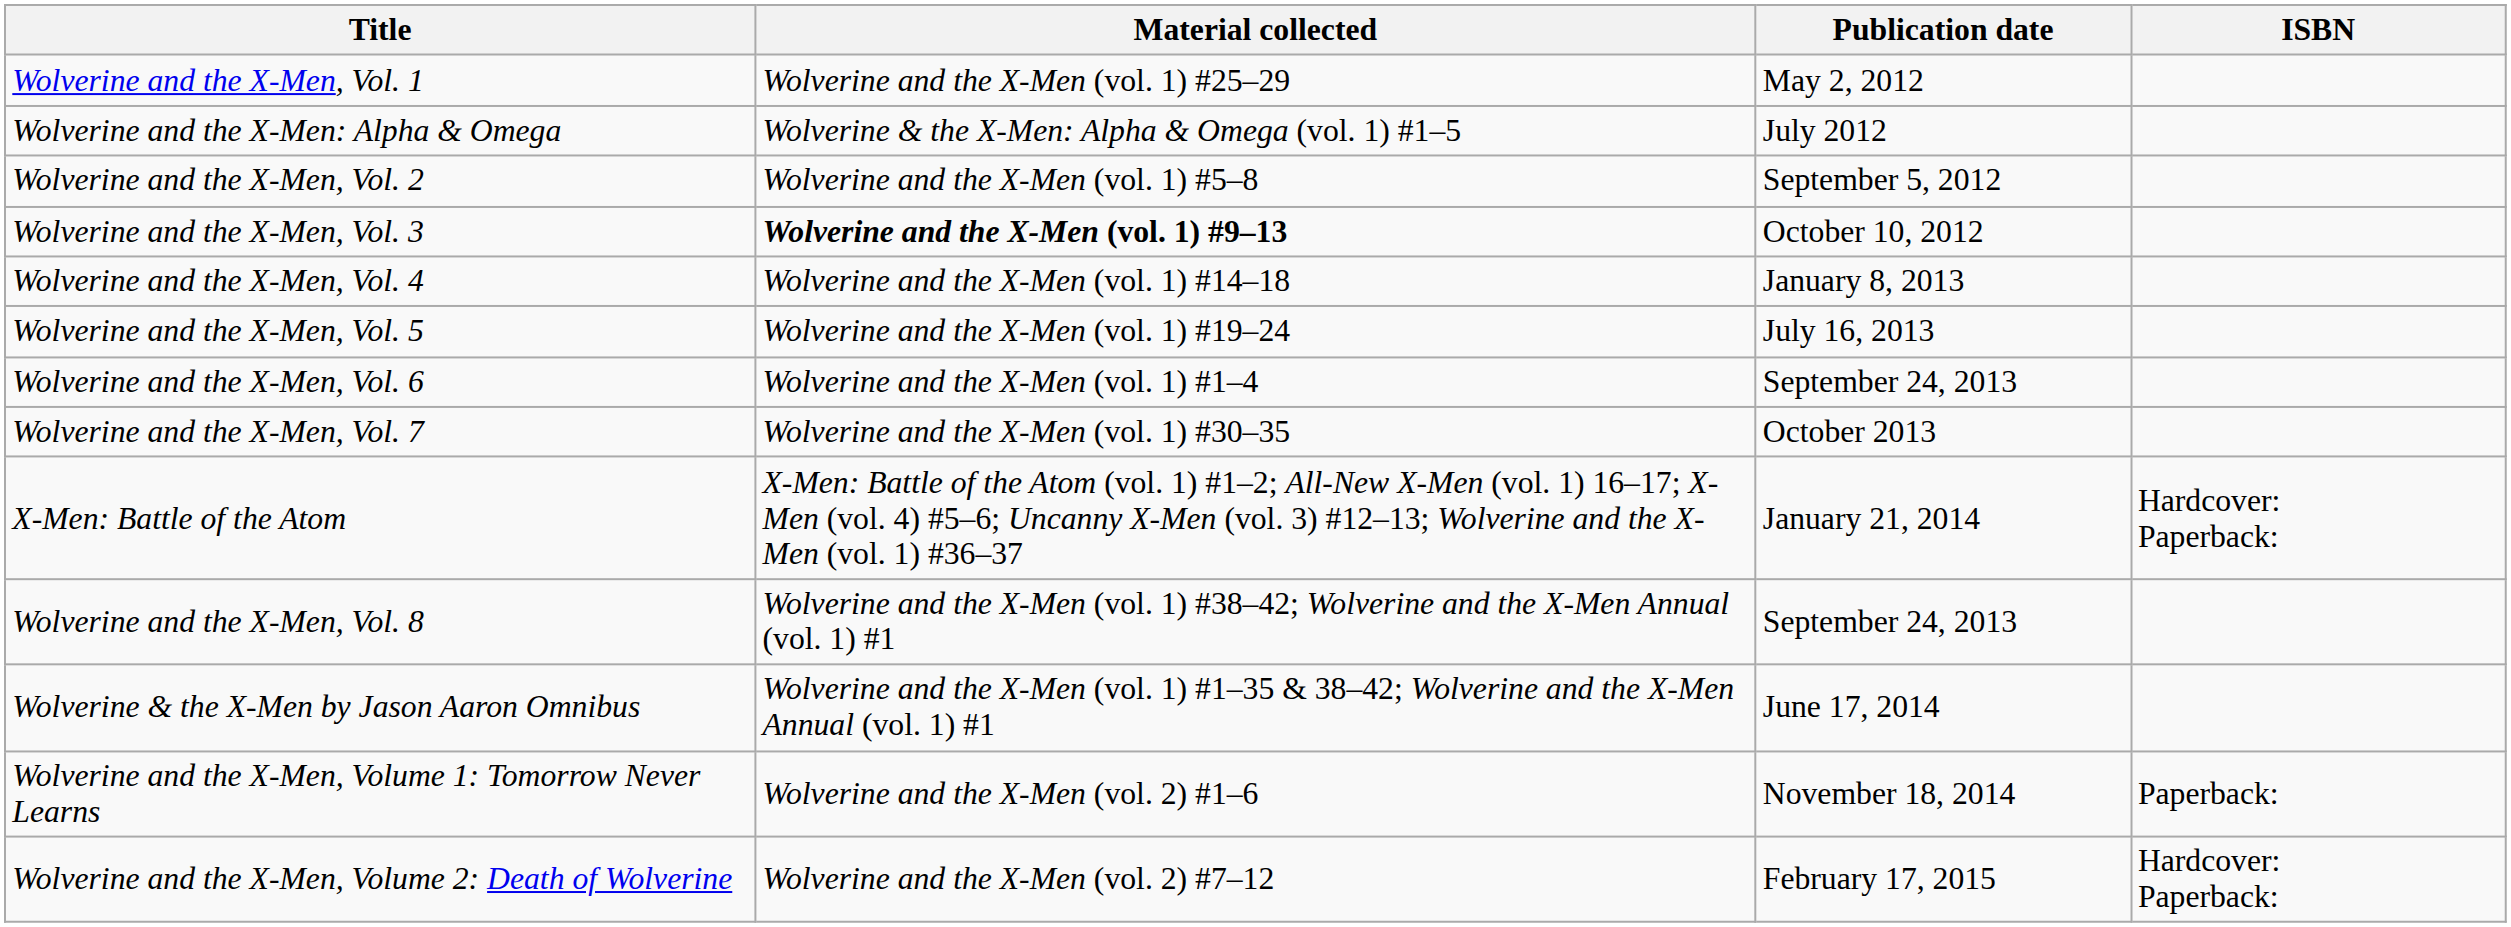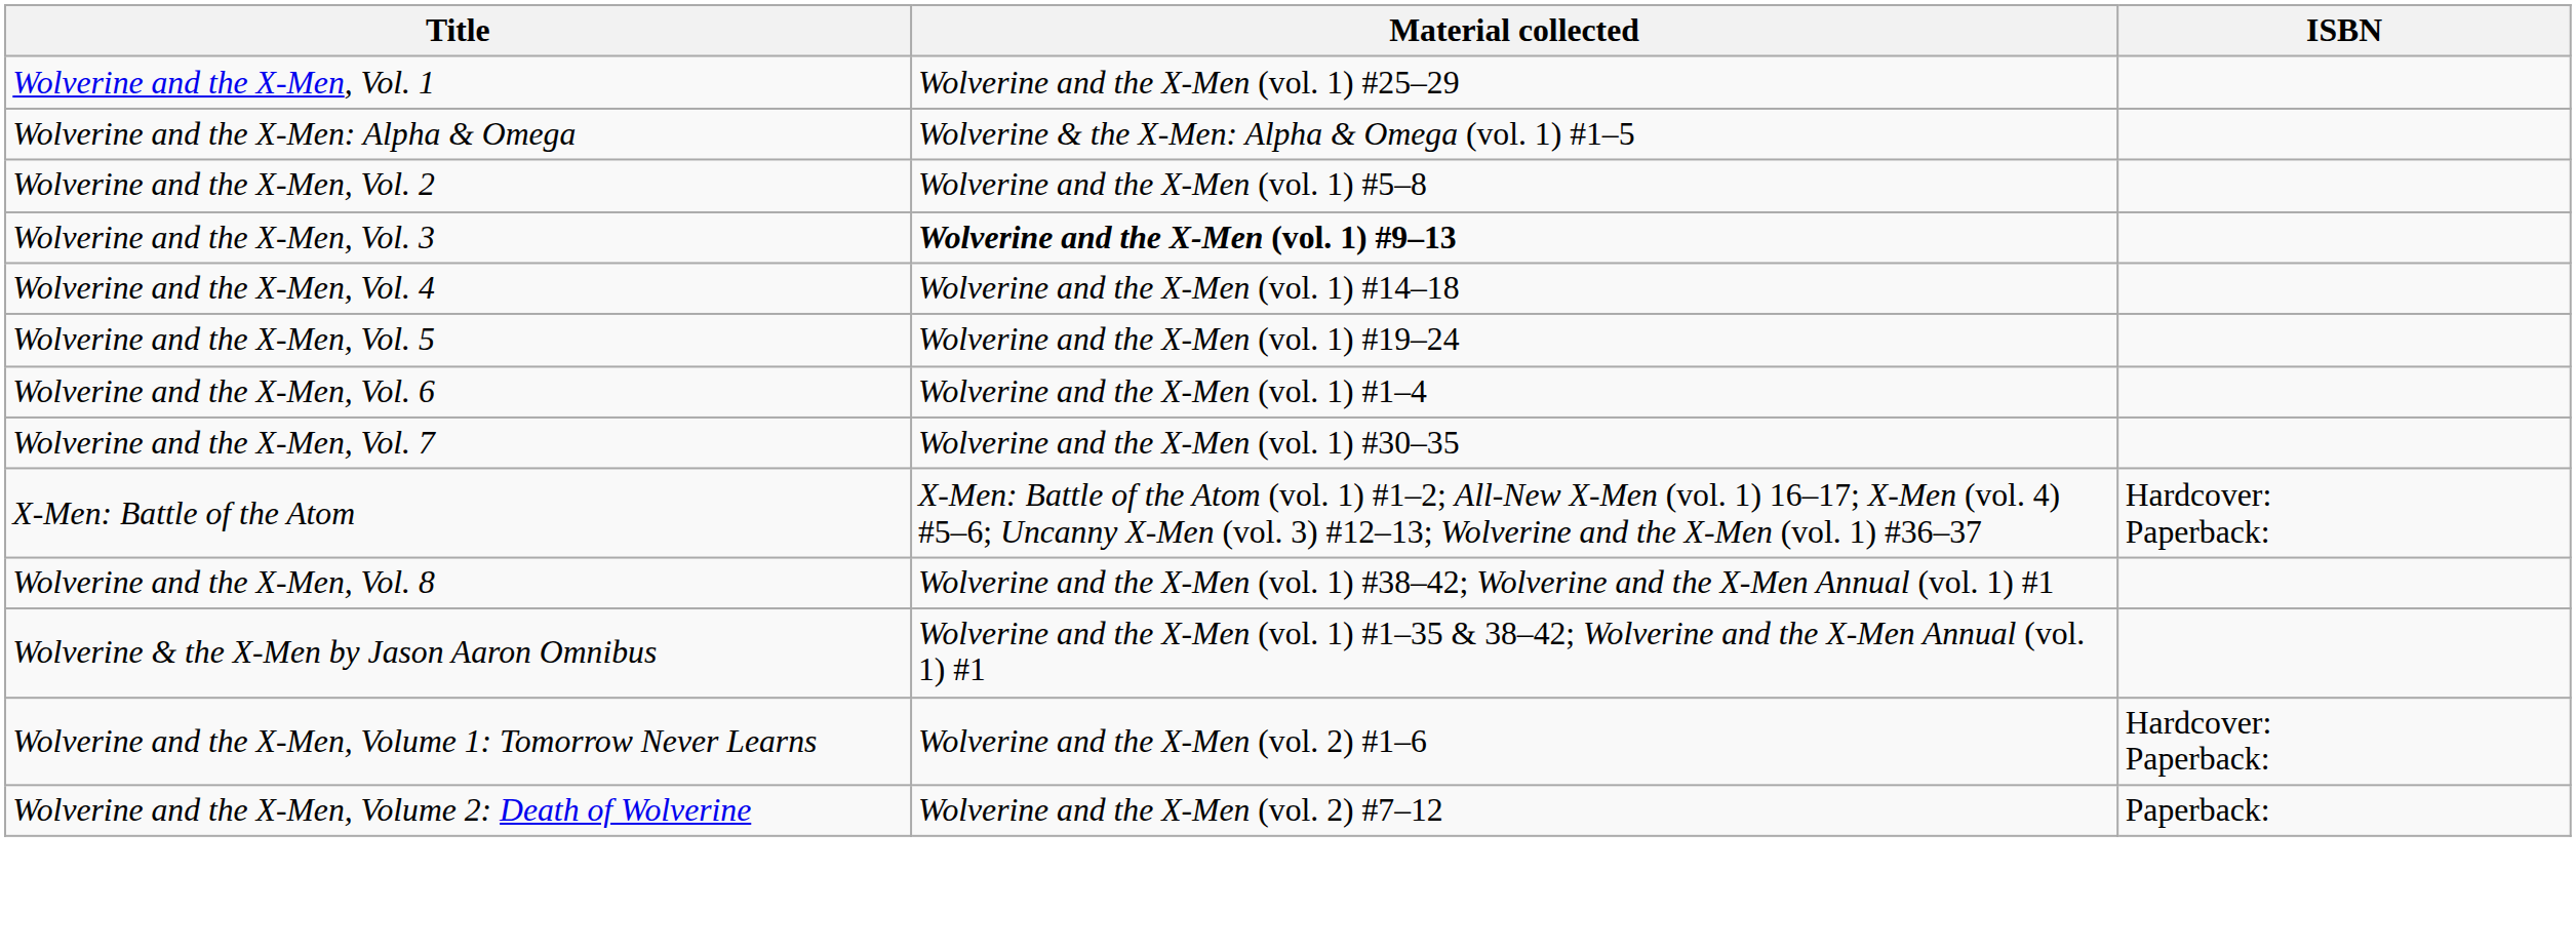- column: Publication date | May 2, 2012 | July 2012 | September 5, 2012 | October 10, 2012 | January 8, 2013 | July 16, 2013 | September 24, 2013 | October 2013 | January 21, 2014 | September 24, 2013 | June 17, 2014 | November 18, 2014 | February 17, 2015
Wolverine and the X-Men, Volume 1: Tomorrow Never Learns | ISBN: Paperback: -> Hardcover: Paperback:
Wolverine and the X-Men, Volume 2: Death of Wolverine | ISBN: Hardcover: Paperback: -> Paperback:
